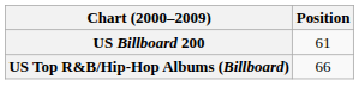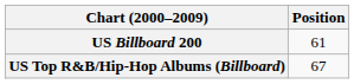US Top R&B/Hip-Hop Albums (Billboard) | Position: 66 -> 67
